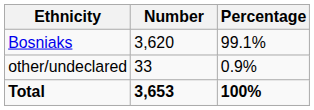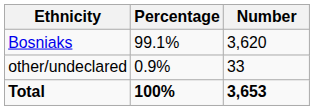columns swapped: Number <-> Percentage
